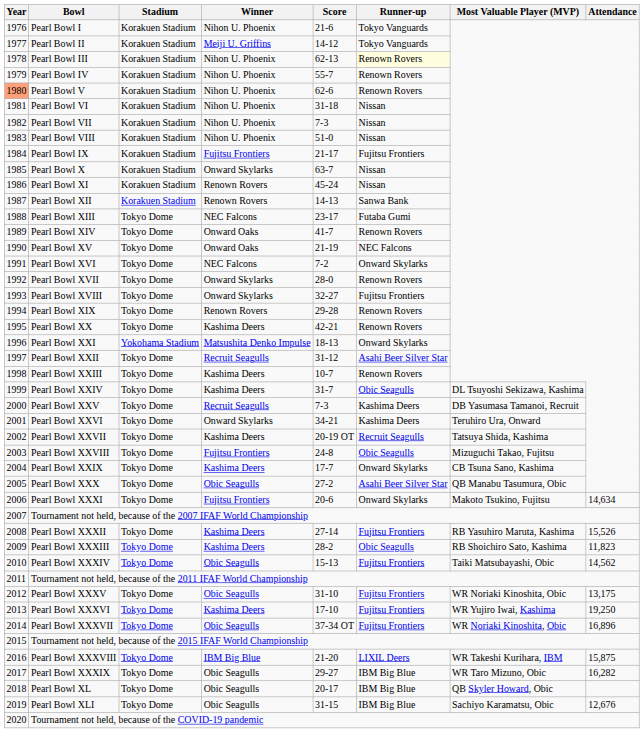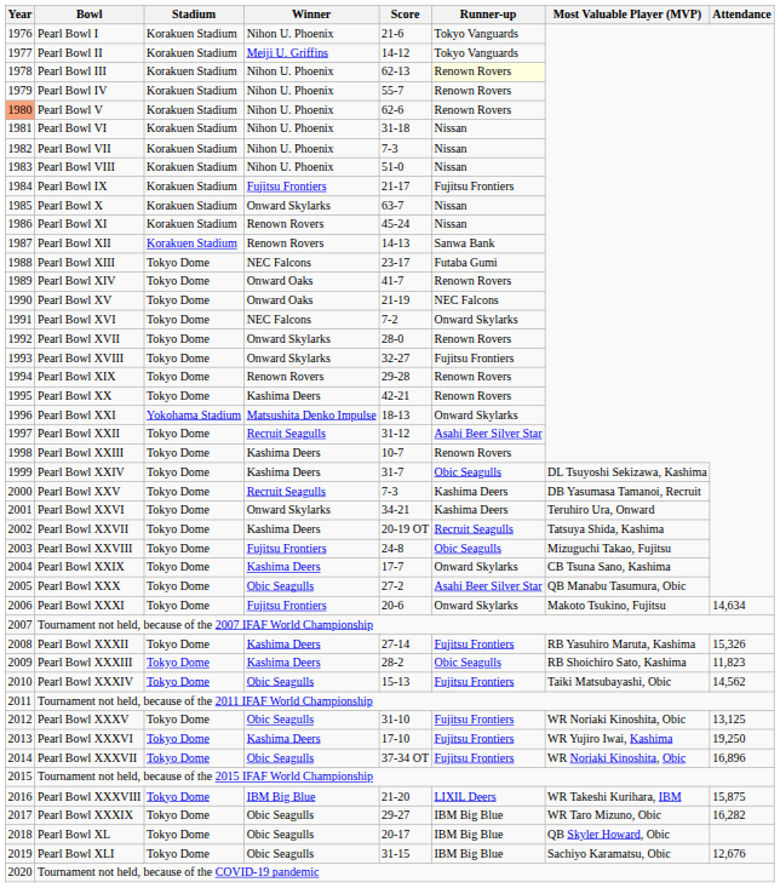Pearl Bowl XXXII | Attendance: 15,526 -> 15,326
Pearl Bowl XXXV | Attendance: 13,175 -> 13,125
